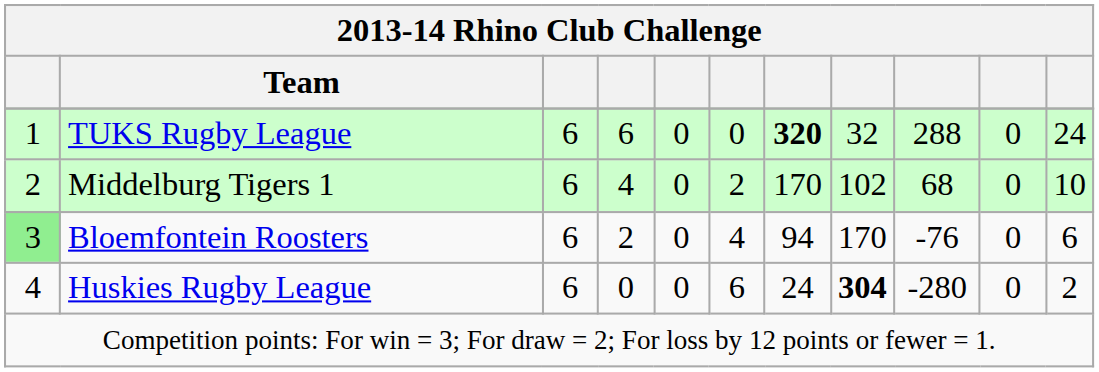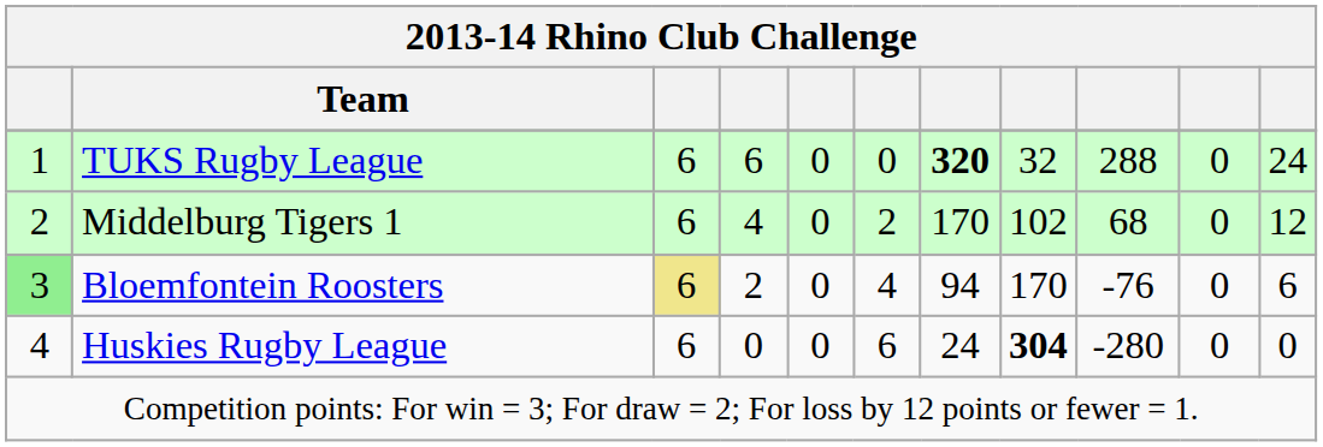Middelburg Tigers 1 | column 11: 10 -> 12
Bloemfontein Roosters | column 3: no background -> khaki background
Huskies Rugby League | column 11: 2 -> 0
